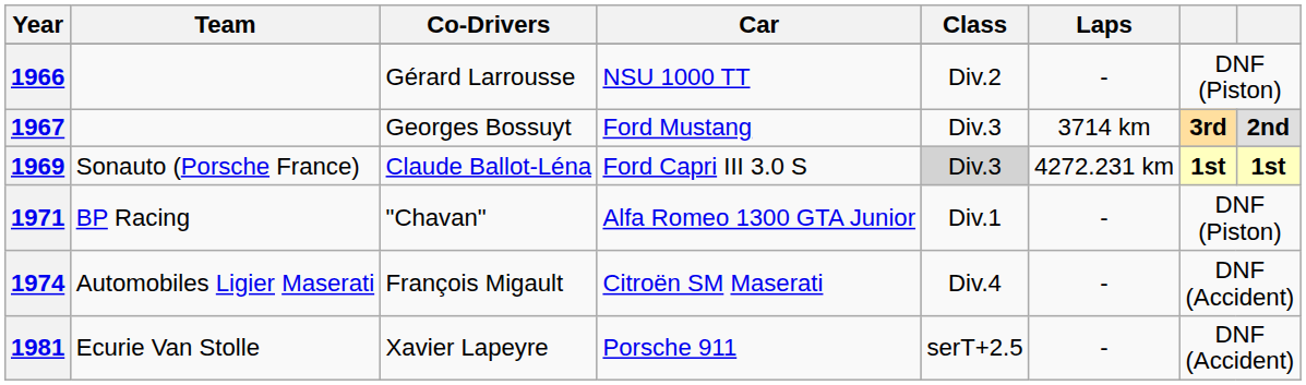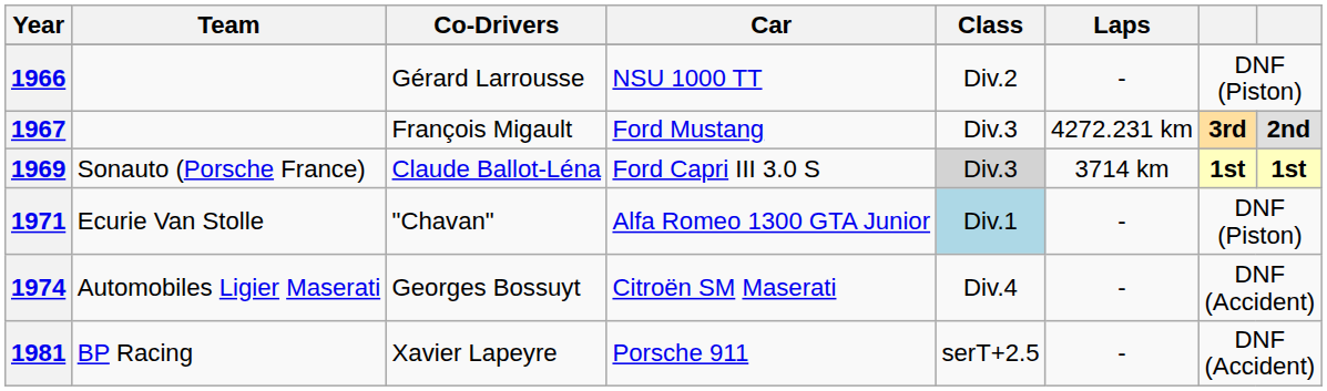1967 | Co-Drivers: Georges Bossuyt -> François Migault
1967 | Laps: 3714 km -> 4272.231 km
1969 | Laps: 4272.231 km -> 3714 km
1971 | Team: BP Racing -> Ecurie Van Stolle
1971 | Class: no background -> lightblue background
1974 | Co-Drivers: François Migault -> Georges Bossuyt
1981 | Team: Ecurie Van Stolle -> BP Racing
